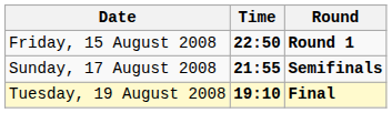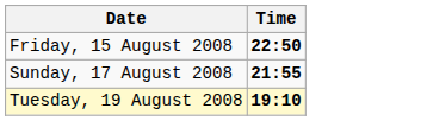- column: Round | Round 1 | Semifinals | Final
